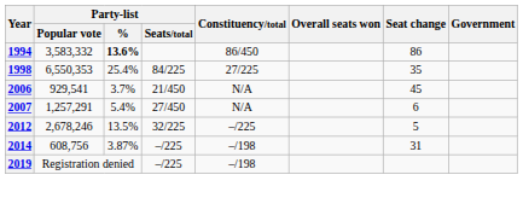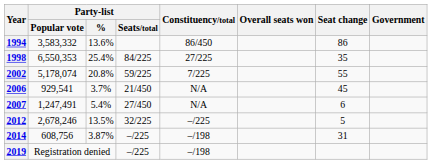1994 | Party-list / %: bold -> normal
+ row: 2002 | 5,178,074 | 20.8% | 59/225 | 7/225 | 55
2007 | Party-list / Popular vote: 1,257,291 -> 1,247,491
